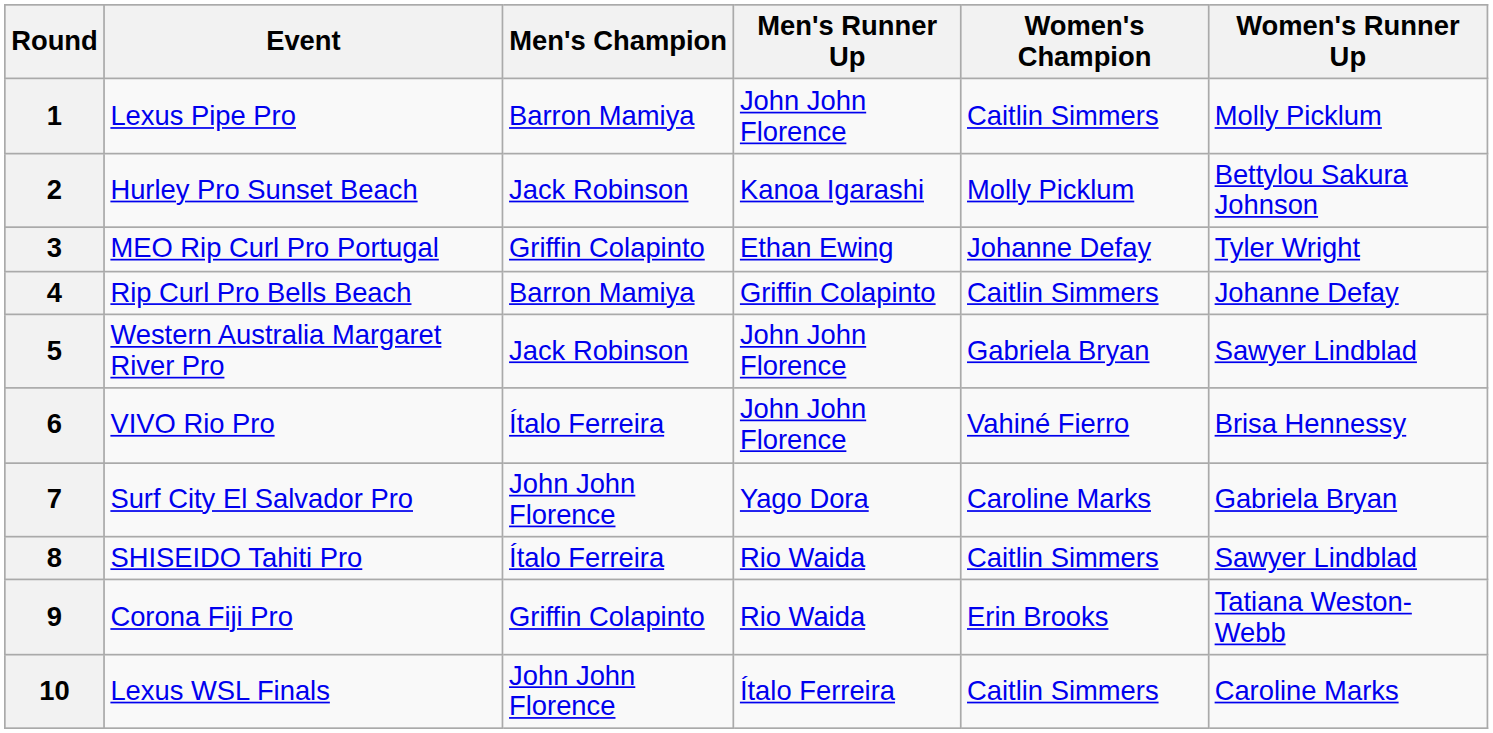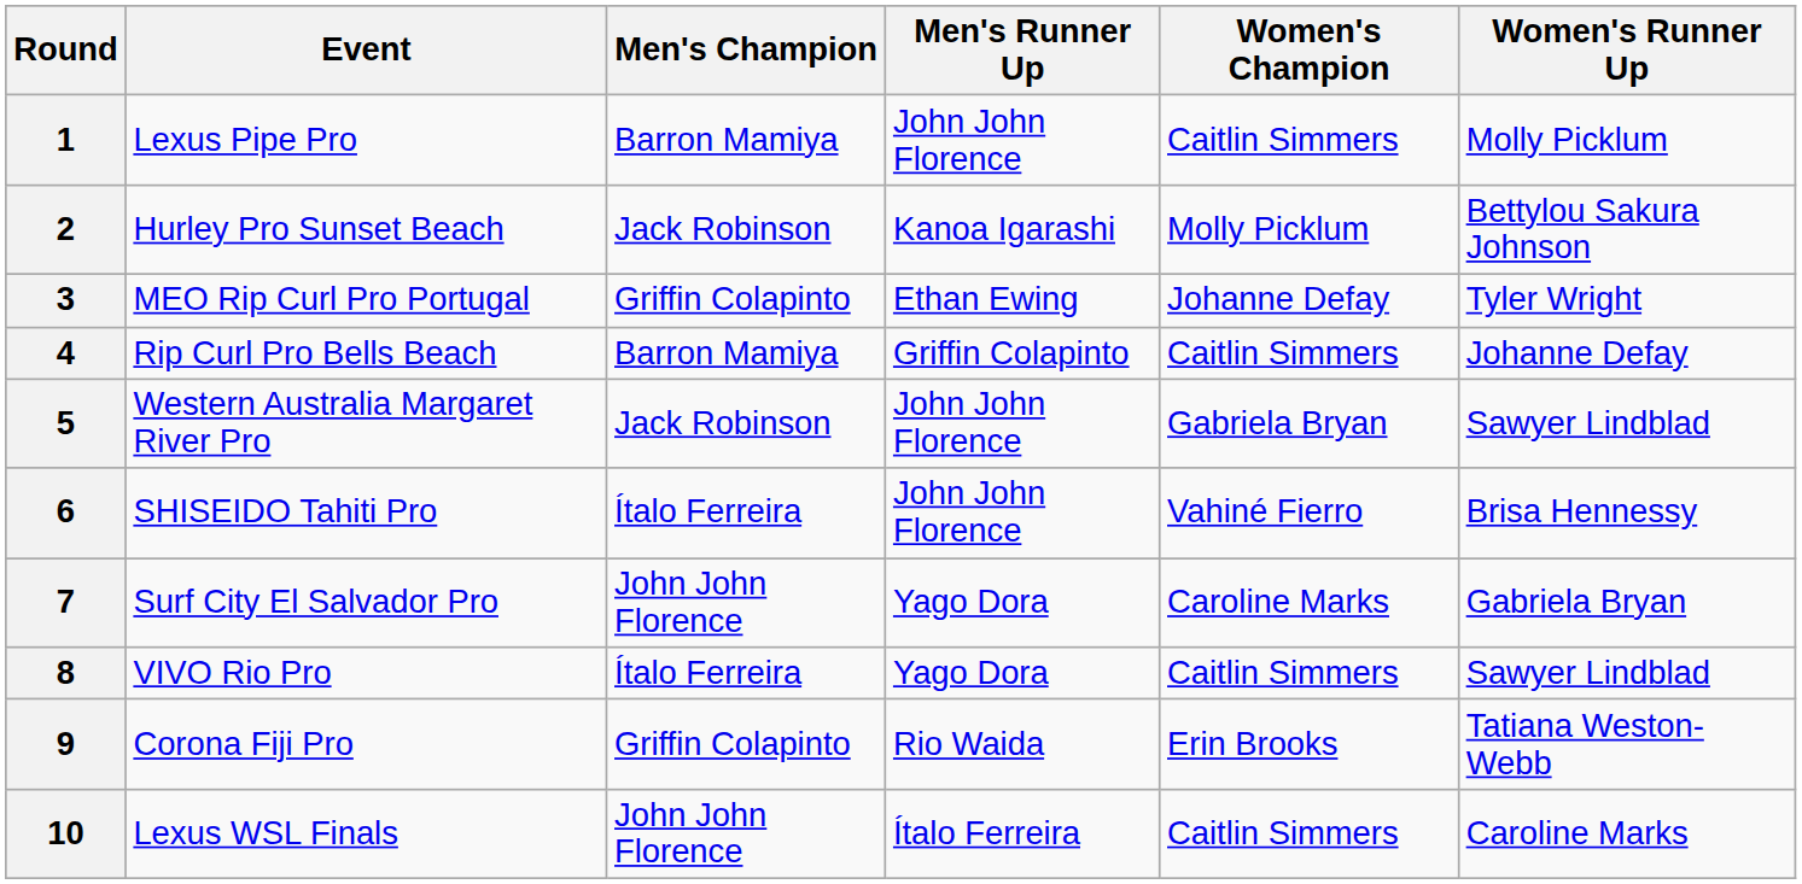6 | Event: VIVO Rio Pro -> SHISEIDO Tahiti Pro
8 | Event: SHISEIDO Tahiti Pro -> VIVO Rio Pro
8 | Men's Runner Up: Rio Waida -> Yago Dora
